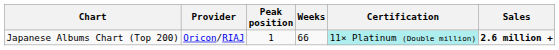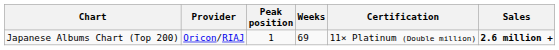Japanese Albums Chart (Top 200) | Weeks: 66 -> 69
Japanese Albums Chart (Top 200) | Certification: paleturquoise background -> no background
